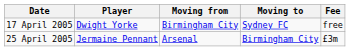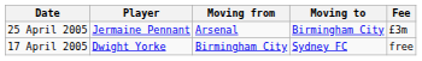rows swapped: 17 April 2005 <-> 25 April 2005
